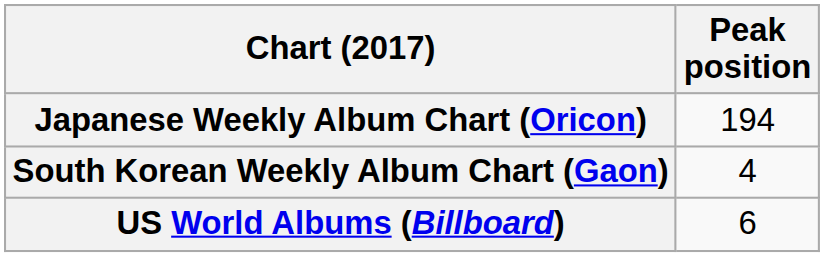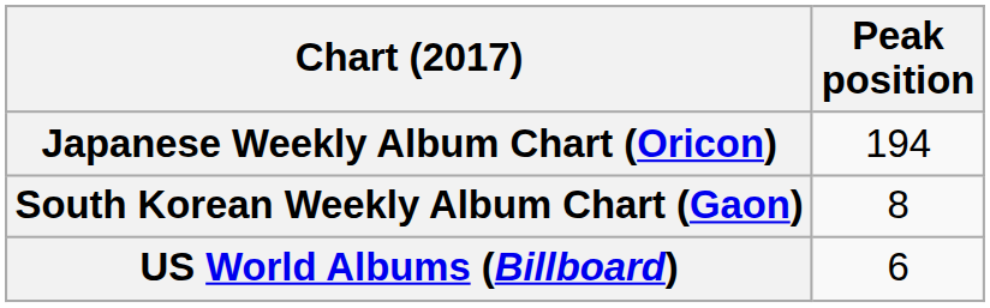South Korean Weekly Album Chart (Gaon) | Peak position: 4 -> 8
